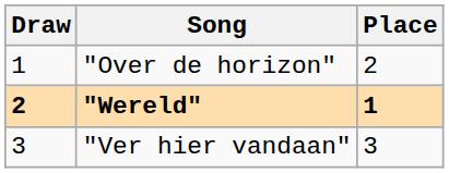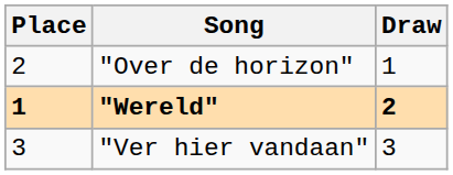columns swapped: Draw <-> Place
